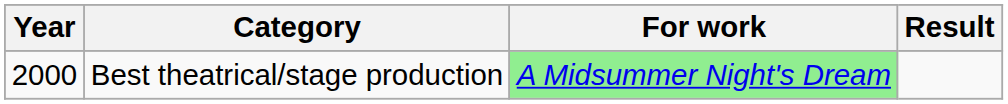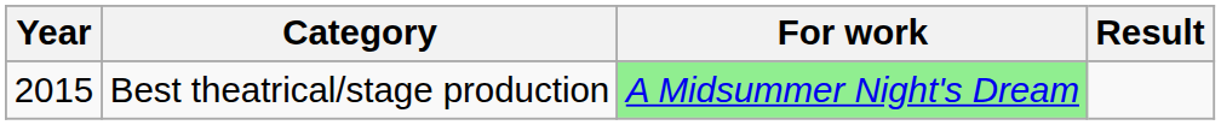Best theatrical/stage production | Year: 2000 -> 2015
